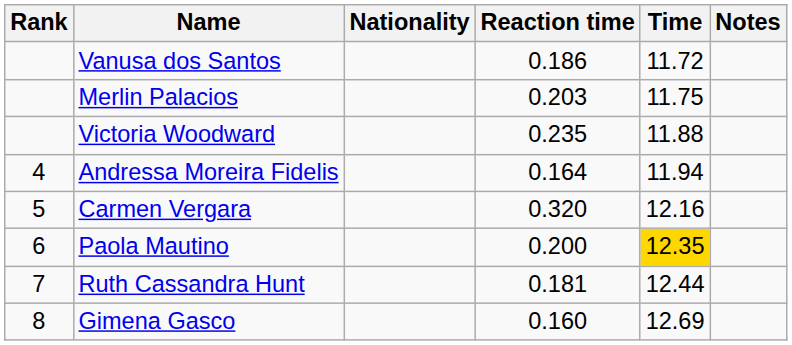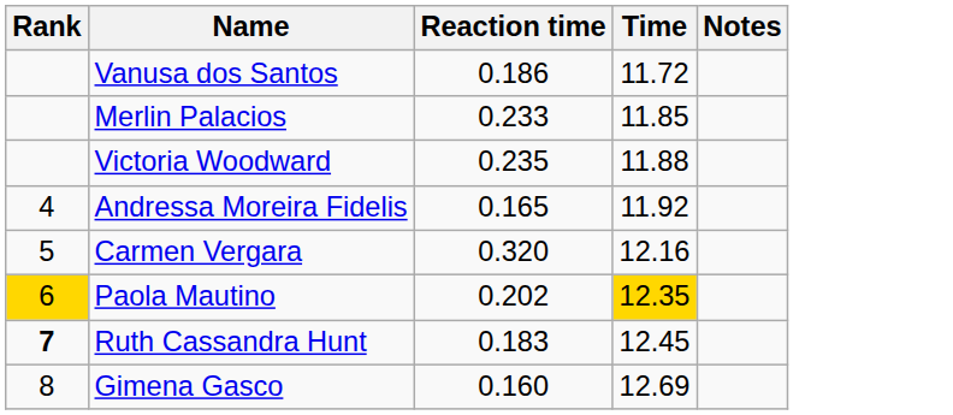- column: Nationality
Merlin Palacios | Reaction time: 0.203 -> 0.233
Merlin Palacios | Time: 11.75 -> 11.85
Andressa Moreira Fidelis | Reaction time: 0.164 -> 0.165
Andressa Moreira Fidelis | Time: 11.94 -> 11.92
Paola Mautino | Rank: no background -> gold background
Paola Mautino | Reaction time: 0.200 -> 0.202
Ruth Cassandra Hunt | Rank: normal -> bold
Ruth Cassandra Hunt | Reaction time: 0.181 -> 0.183
Ruth Cassandra Hunt | Time: 12.44 -> 12.45
